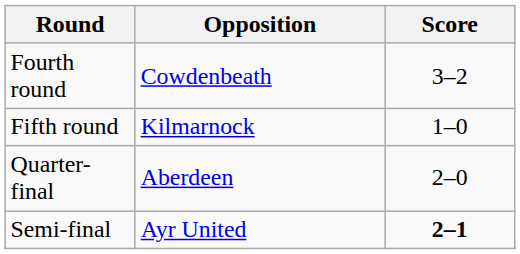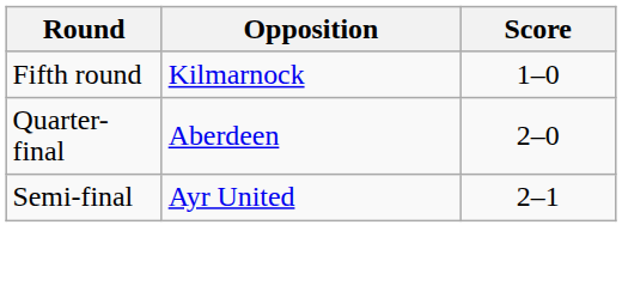- row: Fourth round | Cowdenbeath | 3–2
Semi-final | Score: bold -> normal
